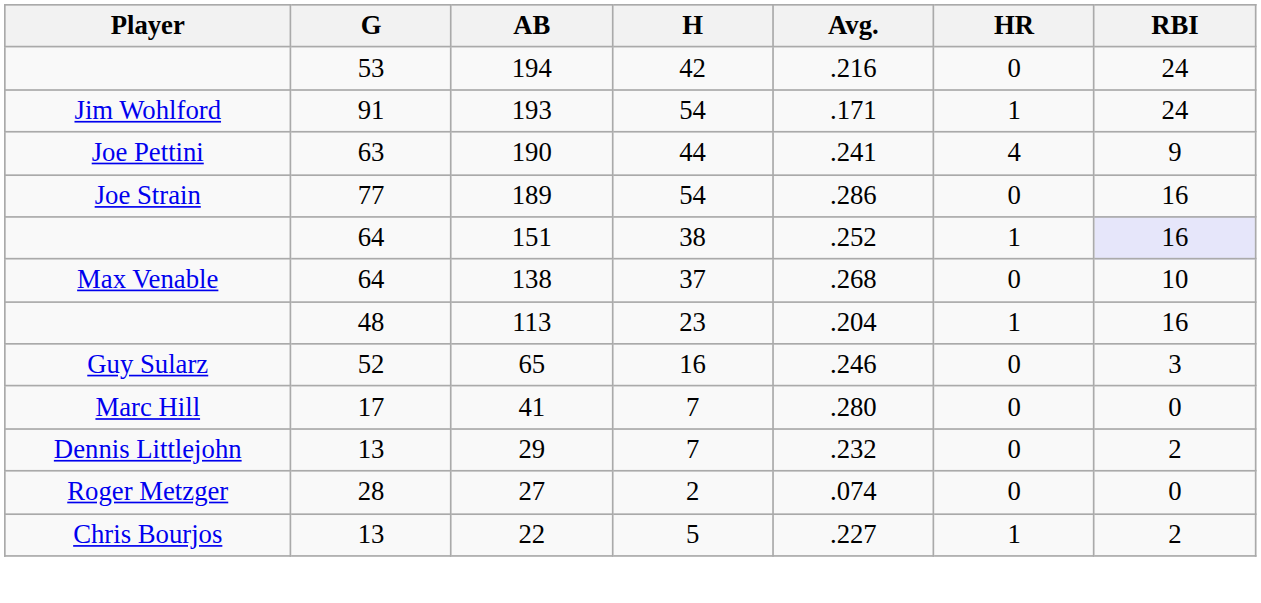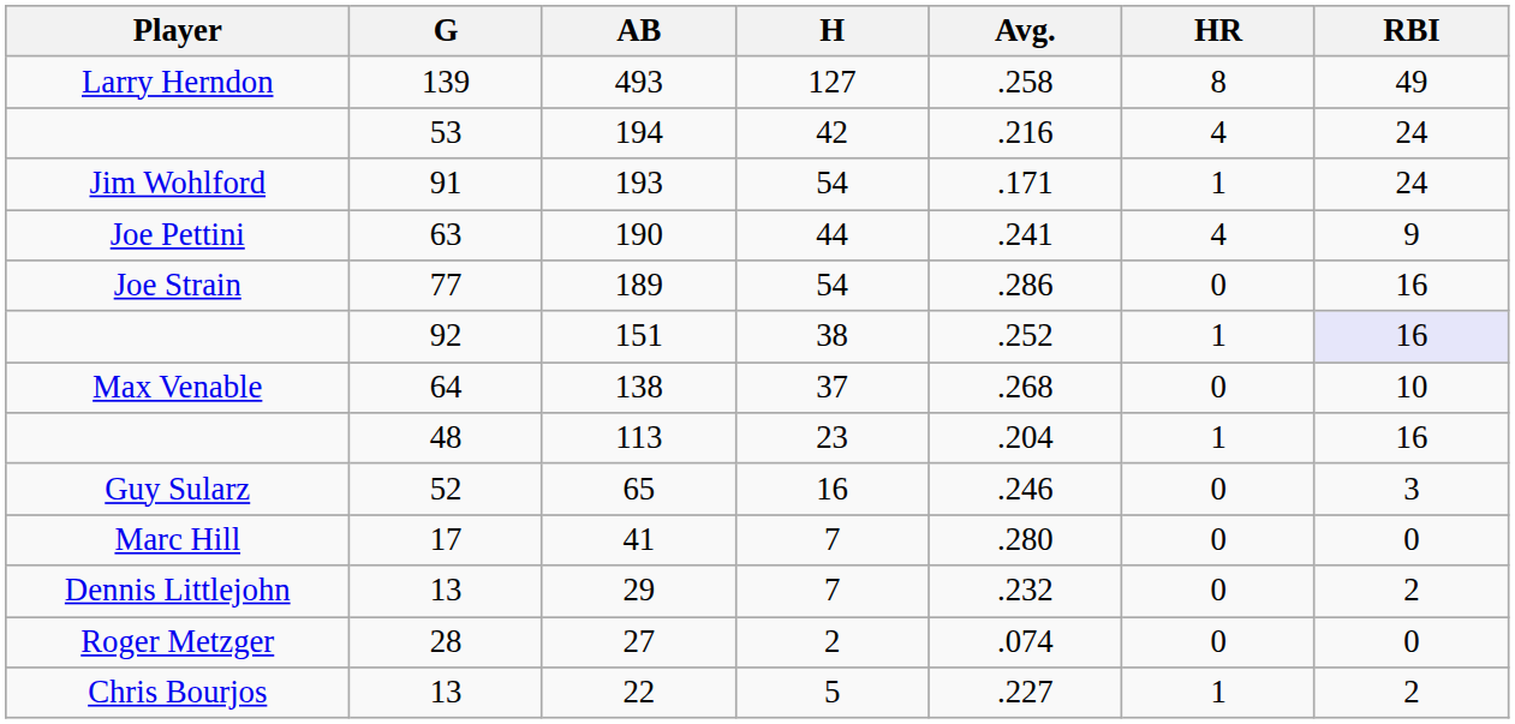+ row: Larry Herndon | 139 | 493 | 127 | .258 | 8 | 49
194 | HR: 0 -> 4
151 | G: 64 -> 92
